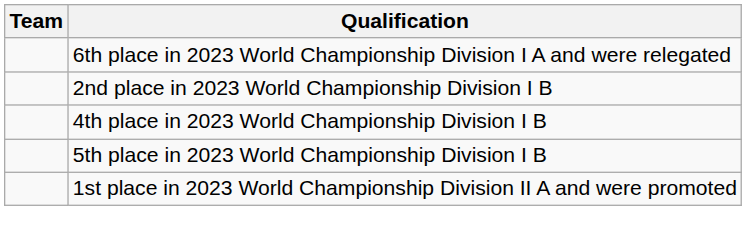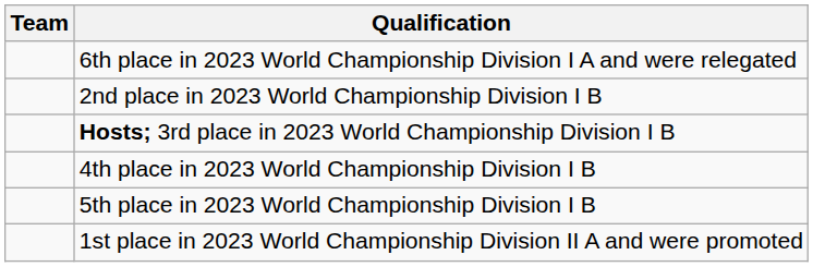+ row: Hosts; 3rd place in 2023 World Championship Division I B
